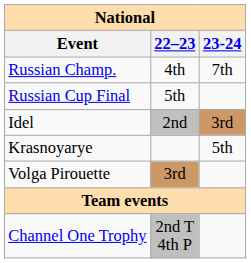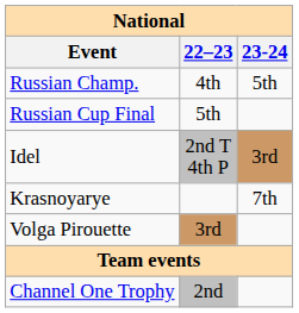Russian Champ. | 23-24: 7th -> 5th
Idel | 22–23: 2nd -> 2nd T 4th P
Krasnoyarye | 23-24: 5th -> 7th
Channel One Trophy | 22–23: 2nd T 4th P -> 2nd
